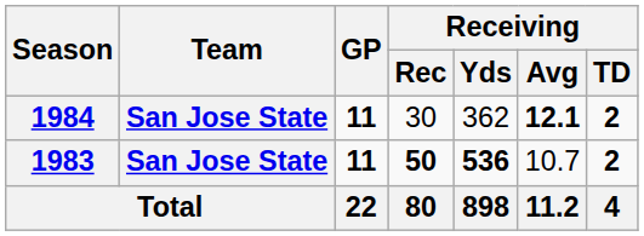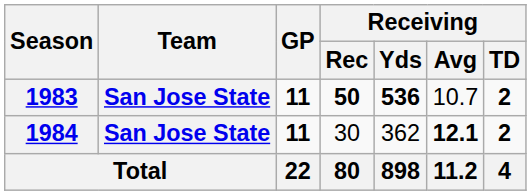rows swapped: 1983 <-> 1984
